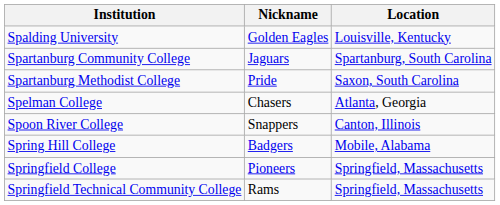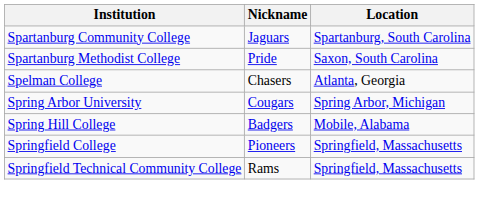- row: Spalding University | Golden Eagles | Louisville, Kentucky
- row: Spoon River College | Snappers | Canton, Illinois
+ row: Spring Arbor University | Cougars | Spring Arbor, Michigan
